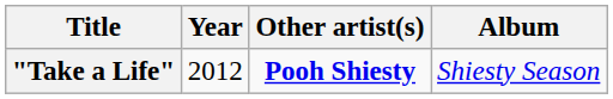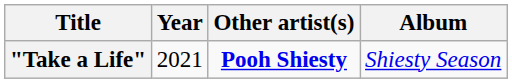"Take a Life" | Year: 2012 -> 2021
